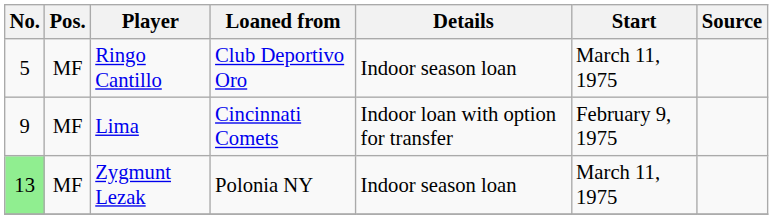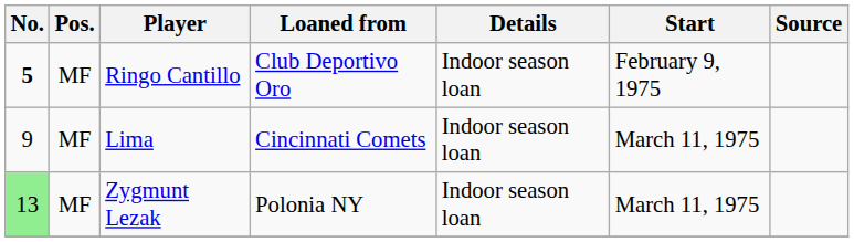Ringo Cantillo | No.: normal -> bold
Ringo Cantillo | Start: March 11, 1975 -> February 9, 1975
Lima | Details: Indoor loan with option for transfer -> Indoor season loan
Lima | Start: February 9, 1975 -> March 11, 1975
